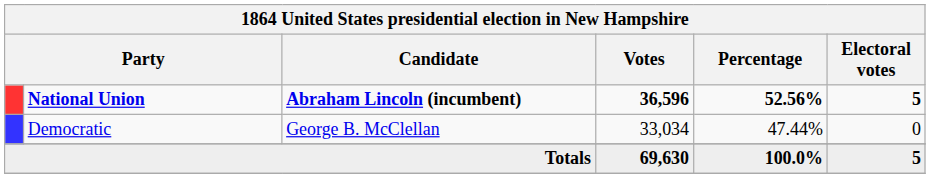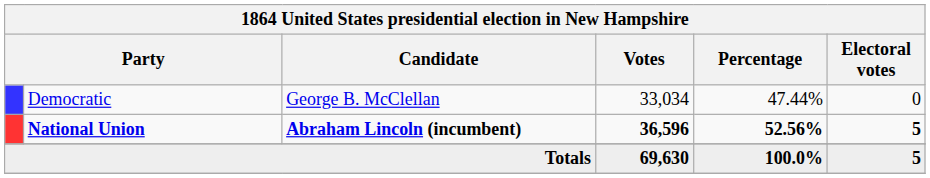rows swapped: National Union <-> Democratic
